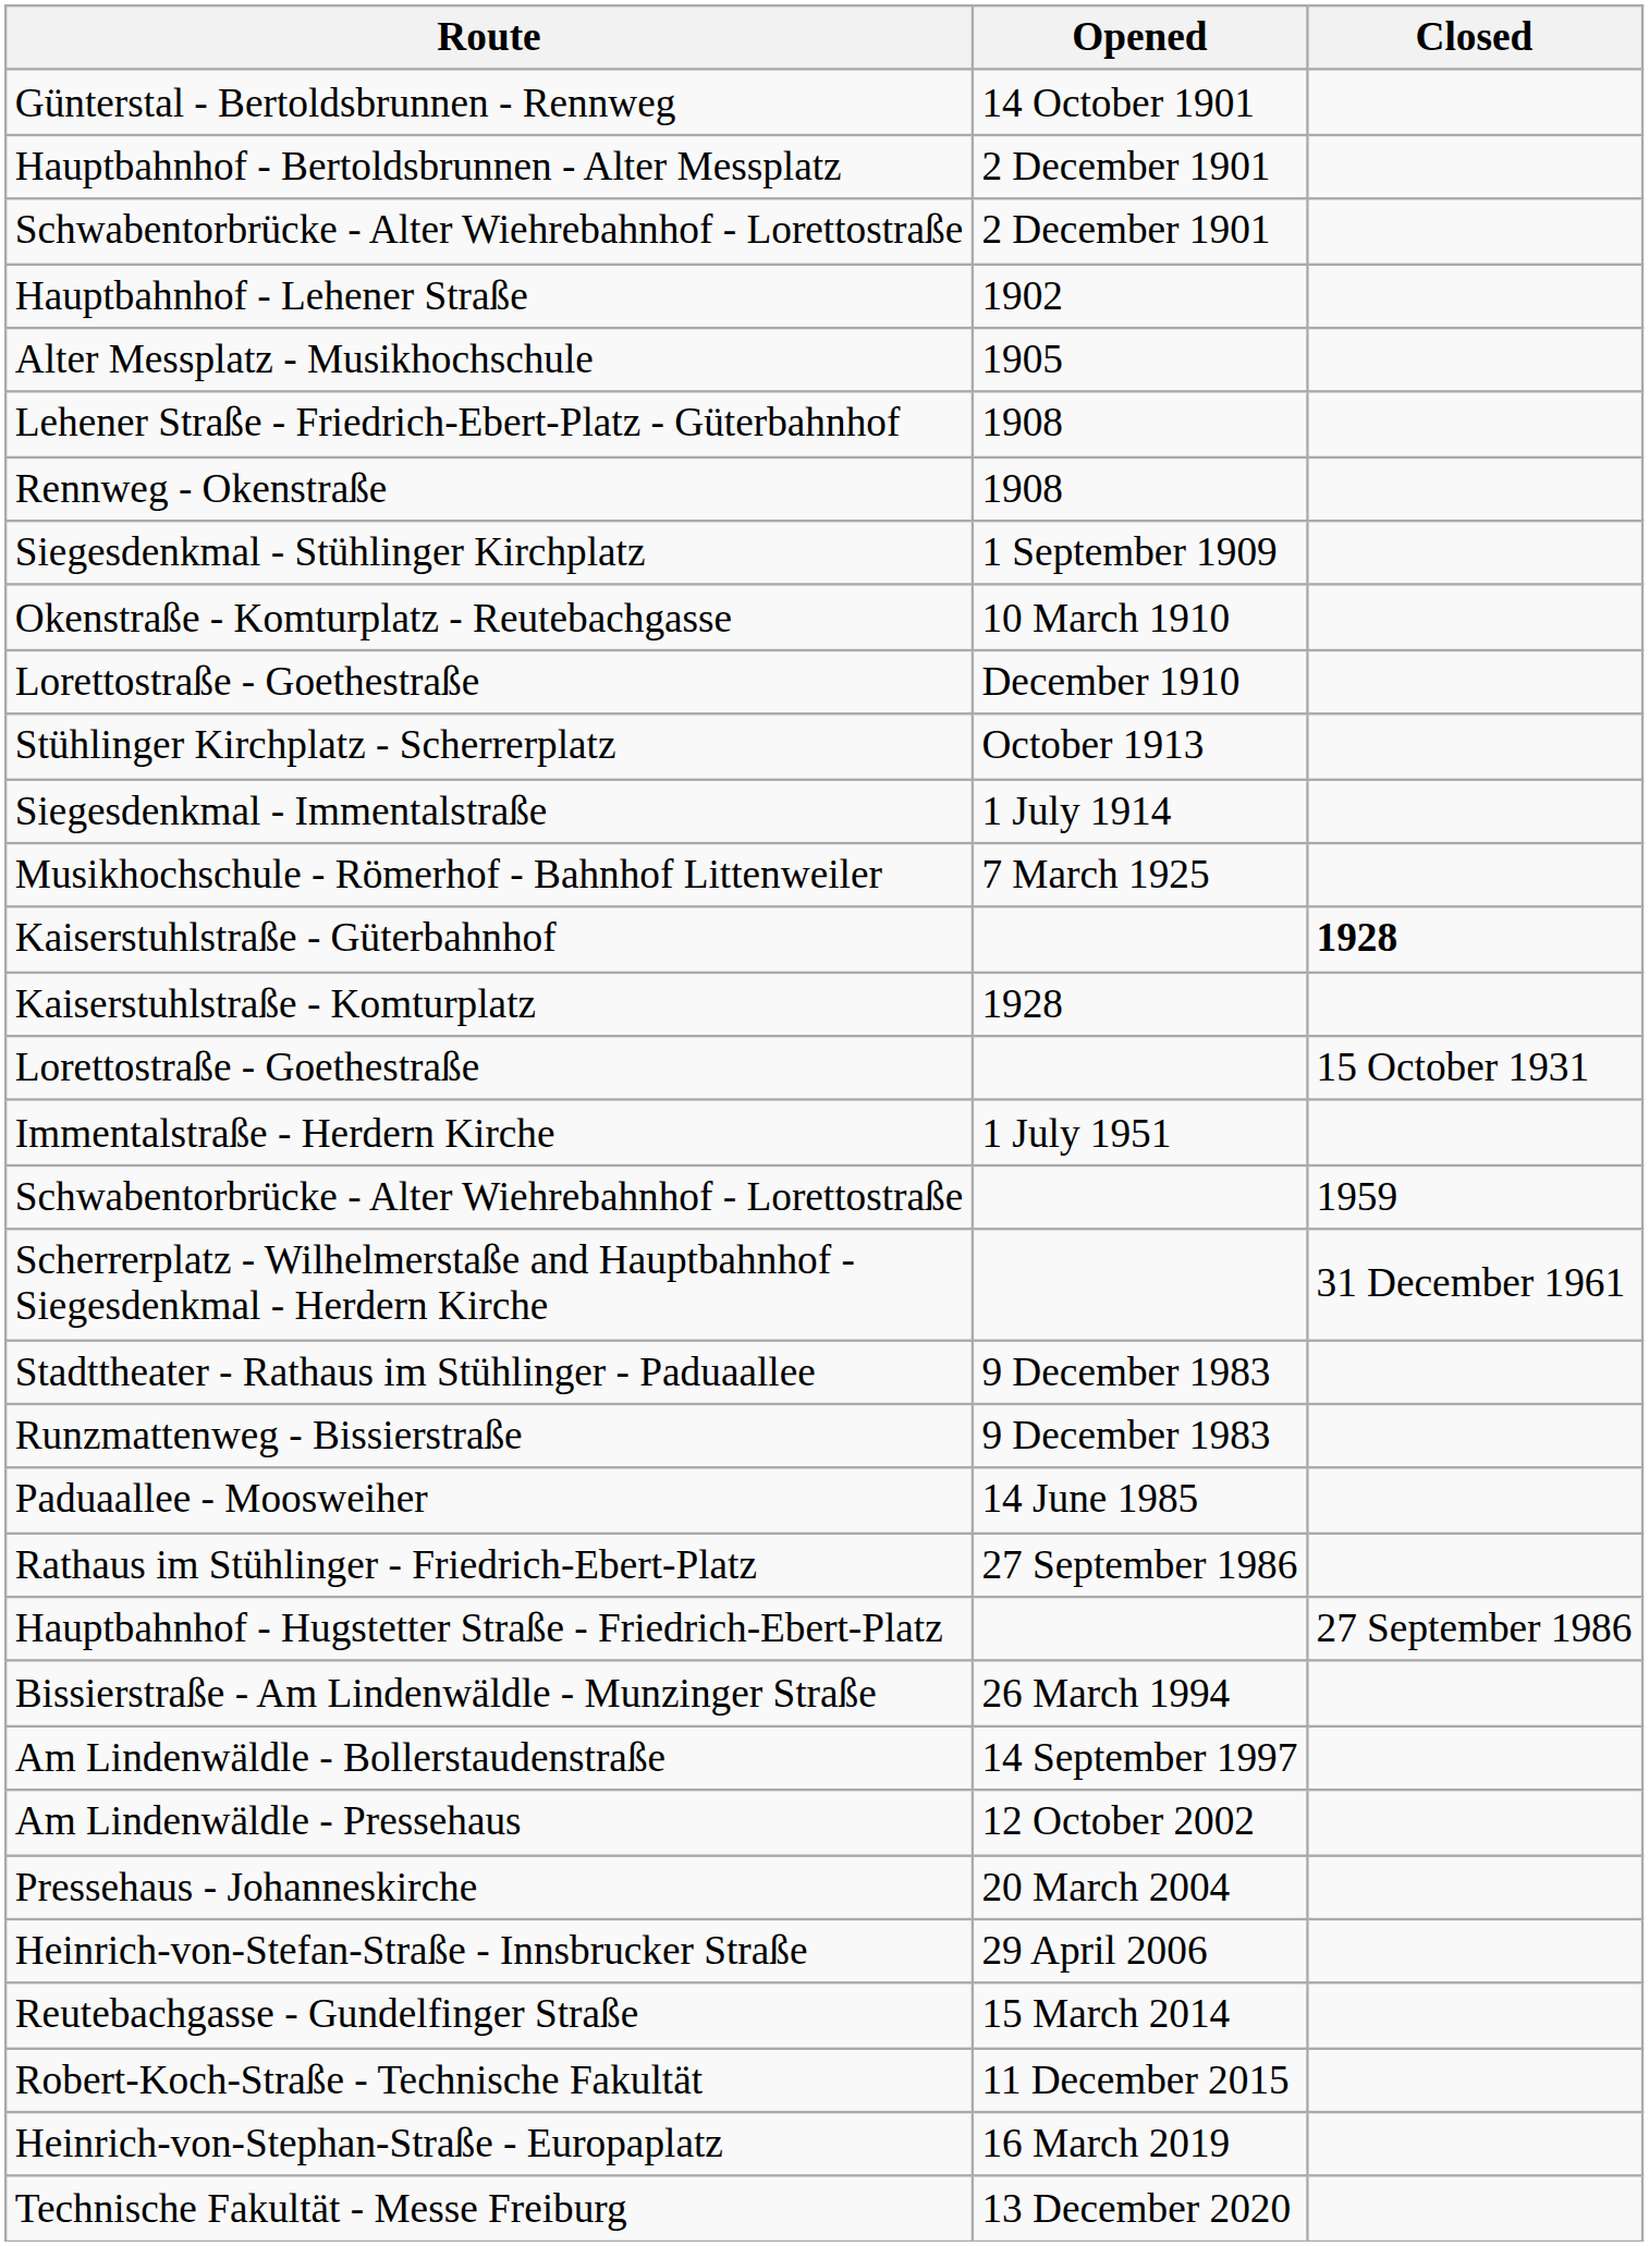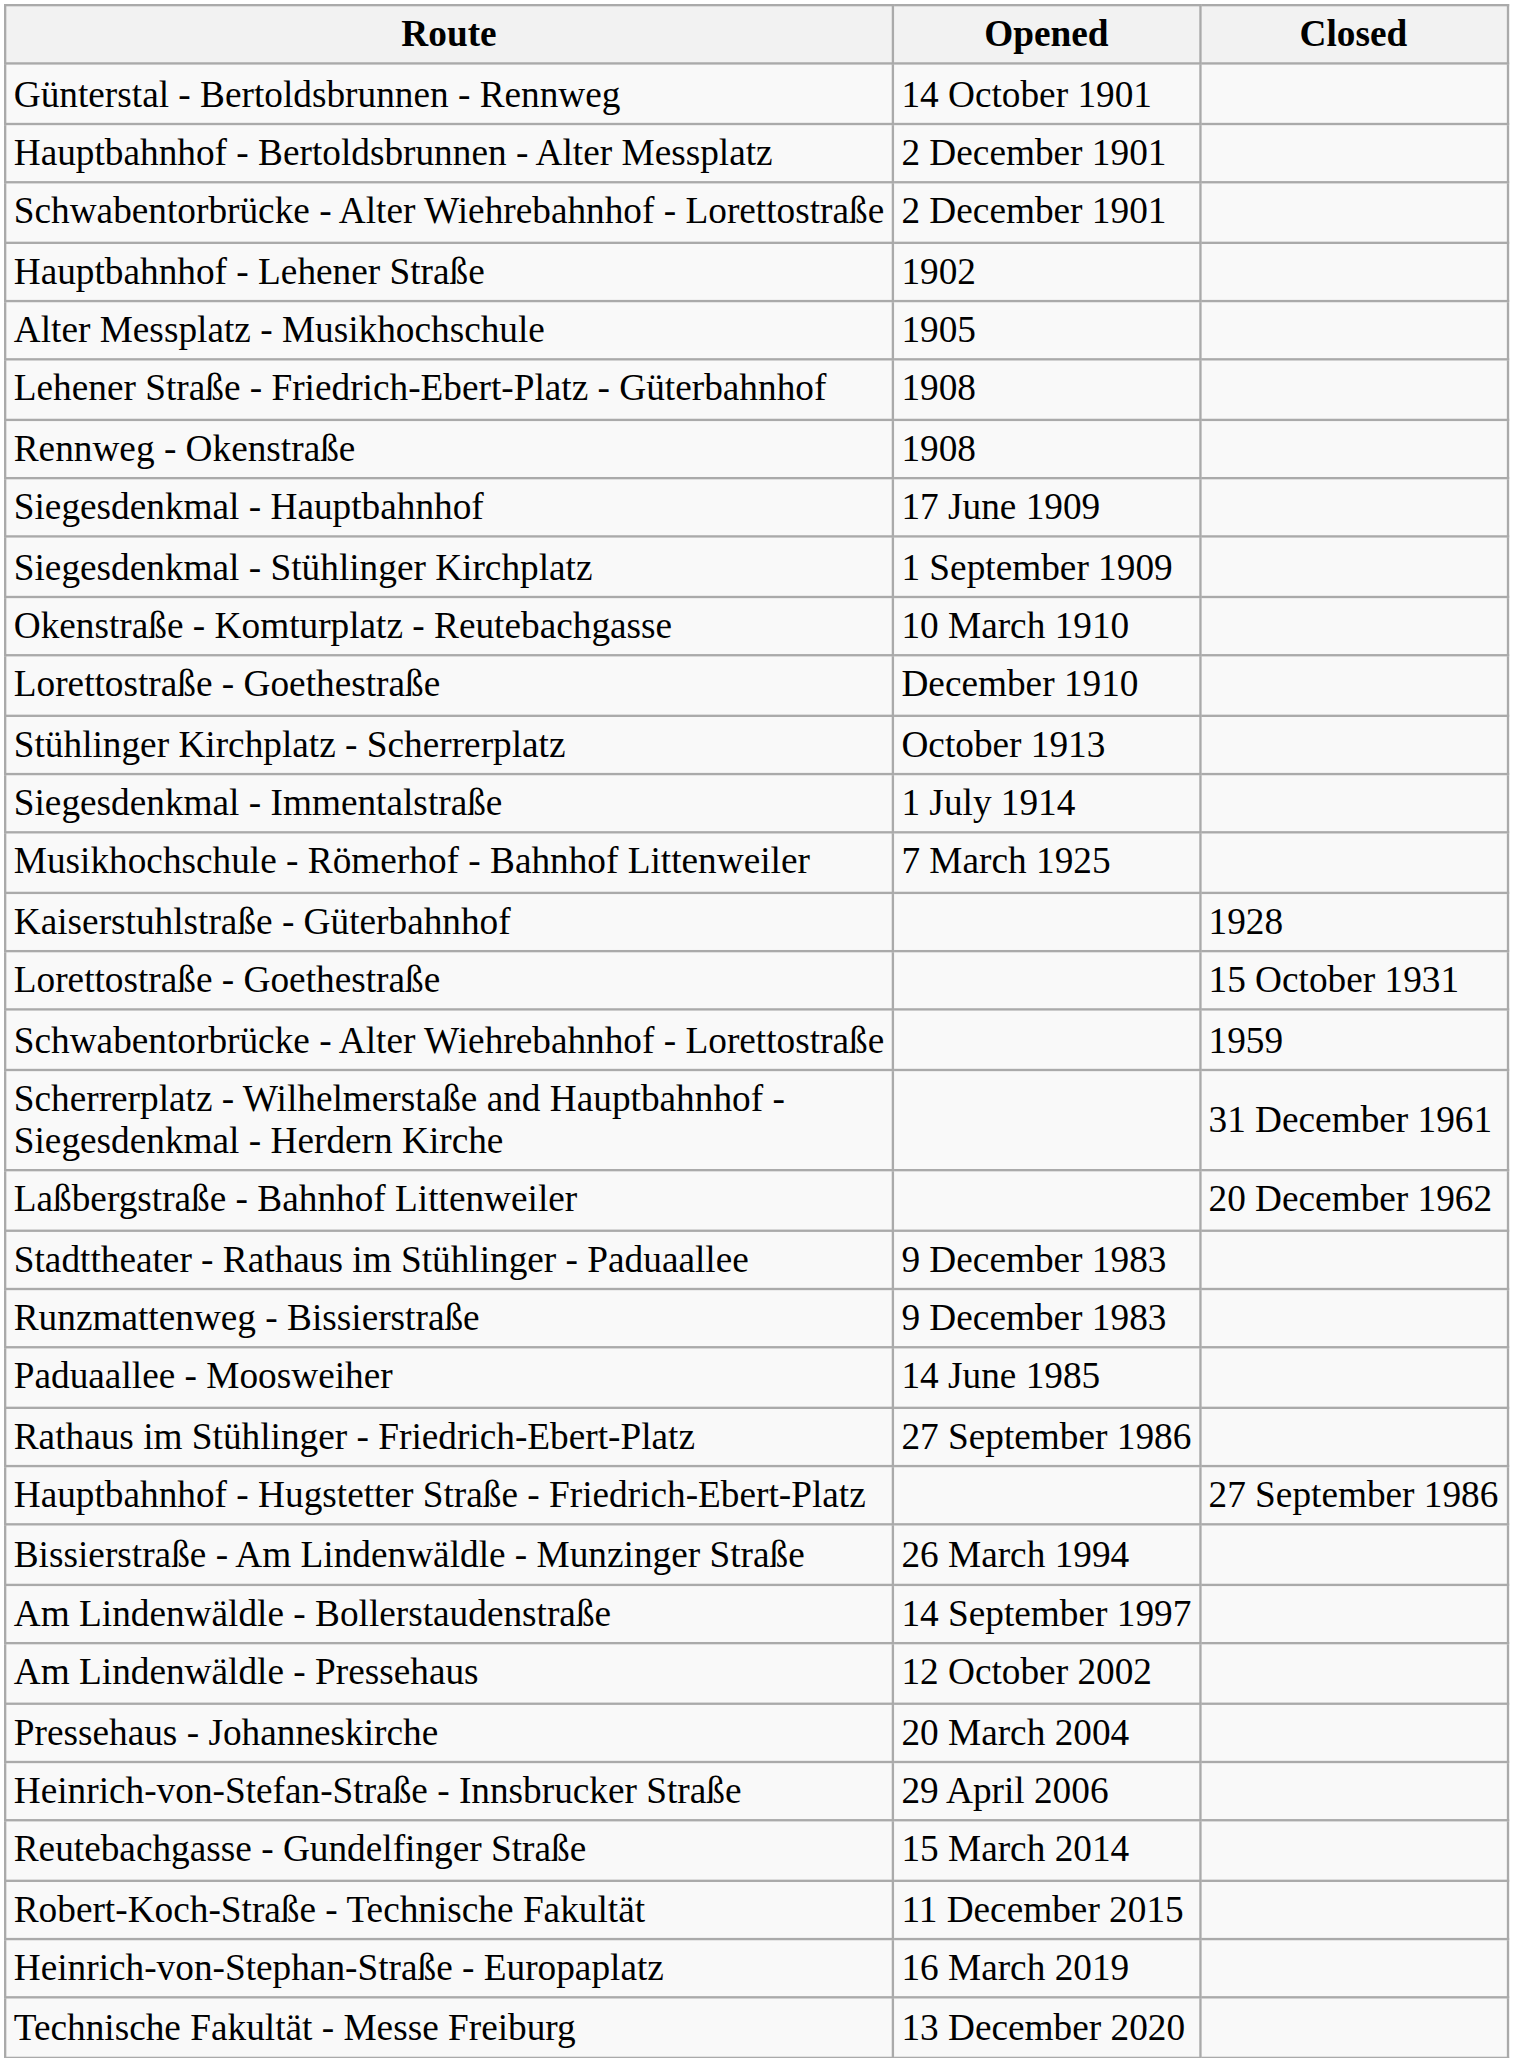+ row: Siegesdenkmal - Hauptbahnhof | 17 June 1909
Kaiserstuhlstraße - Güterbahnhof | Closed: bold -> normal
- row: Kaiserstuhlstraße - Komturplatz | 1928
- row: Immentalstraße - Herdern Kirche | 1 July 1951
+ row: Laßbergstraße - Bahnhof Littenweiler | 20 December 1962
